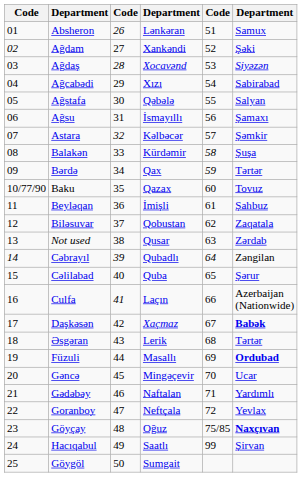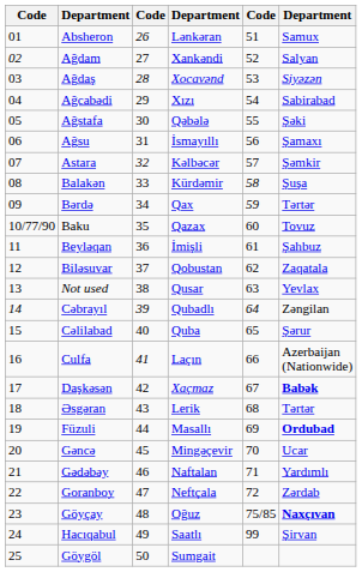Ağdam | column 6: Şəki -> Salyan
Ağstafa | column 6: Salyan -> Şəki
Not used | column 6: Zərdab -> Yevlax
Goranboy | column 6: Yevlax -> Zərdab
